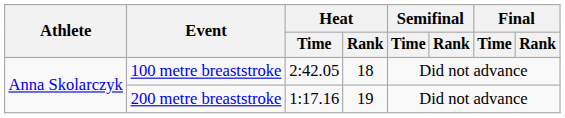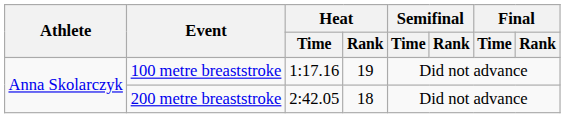100 metre breaststroke | Heat / Time: 2:42.05 -> 1:17.16
100 metre breaststroke | Heat / Rank: 18 -> 19
200 metre breaststroke | Heat / Time: 1:17.16 -> 2:42.05
200 metre breaststroke | Heat / Rank: 19 -> 18
